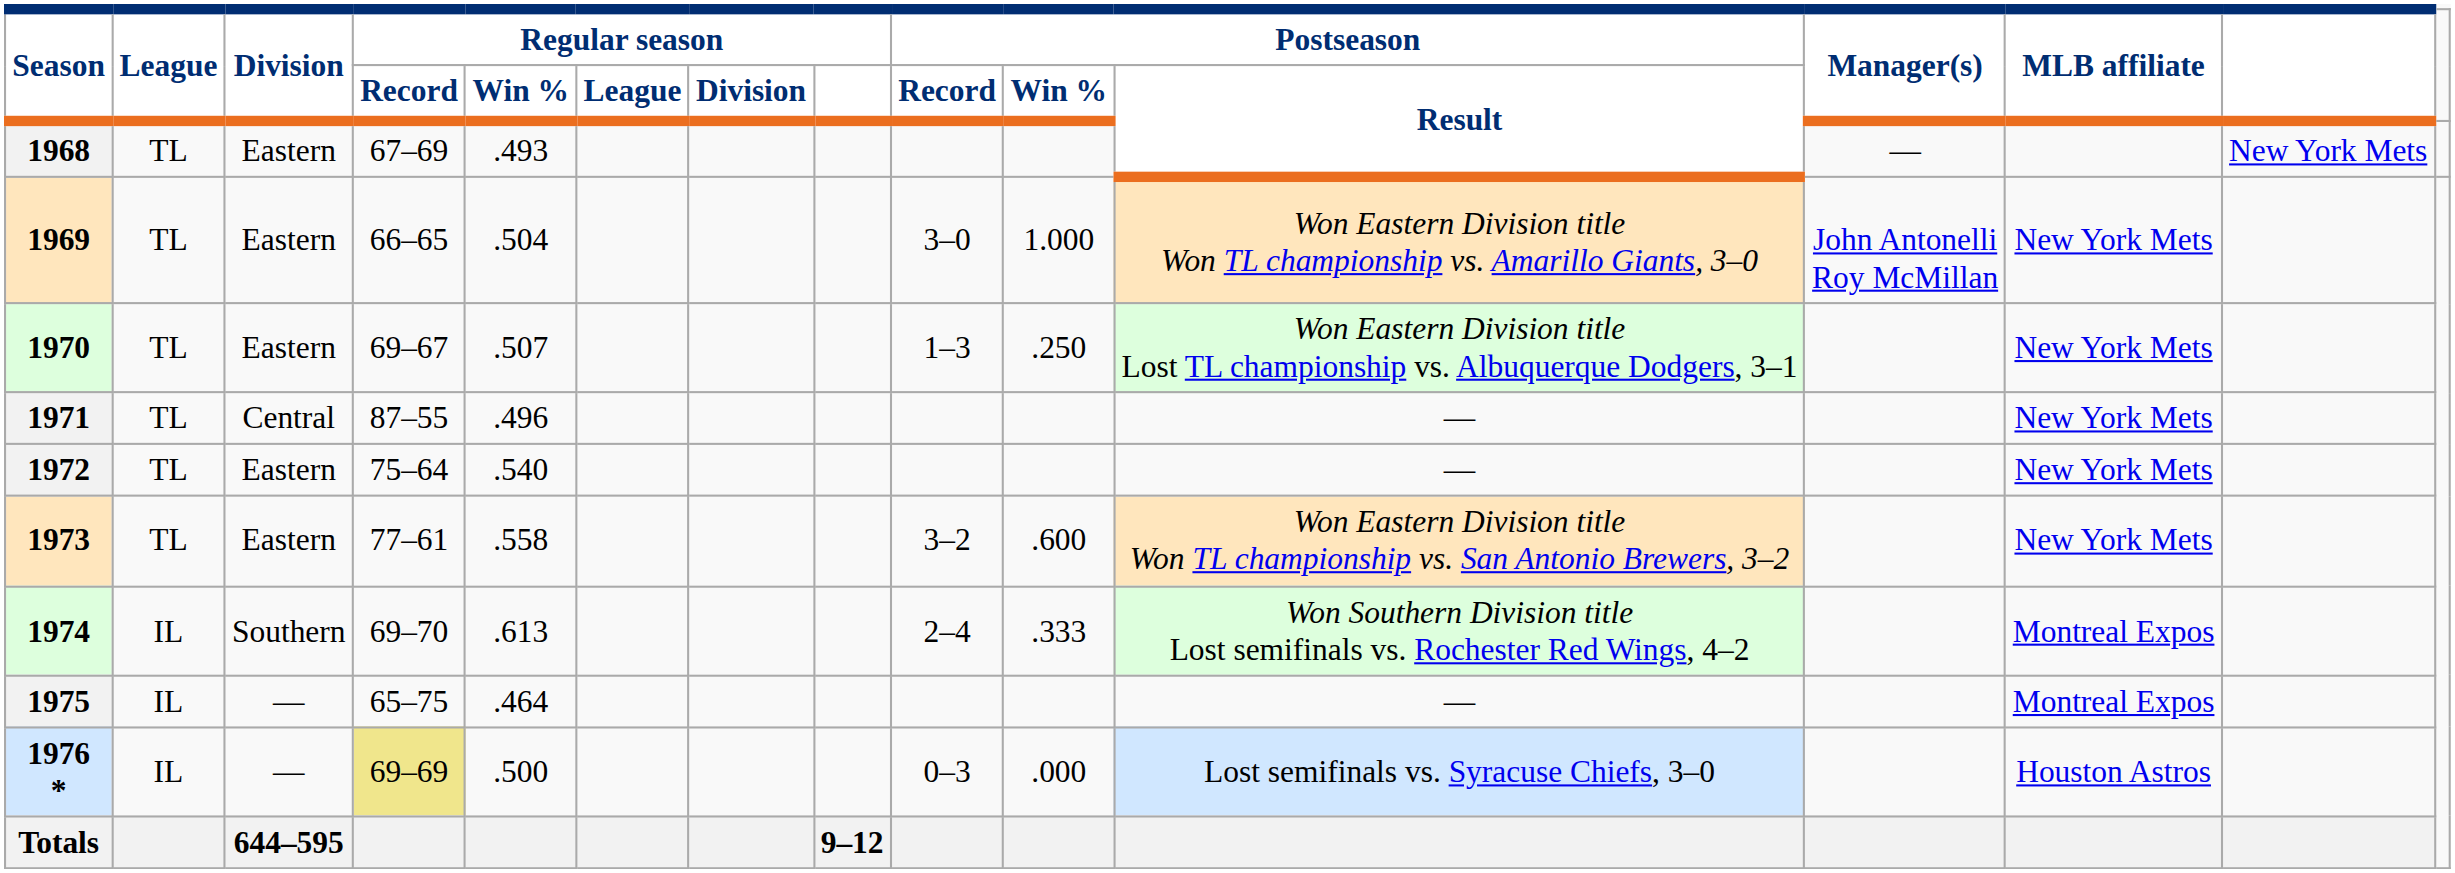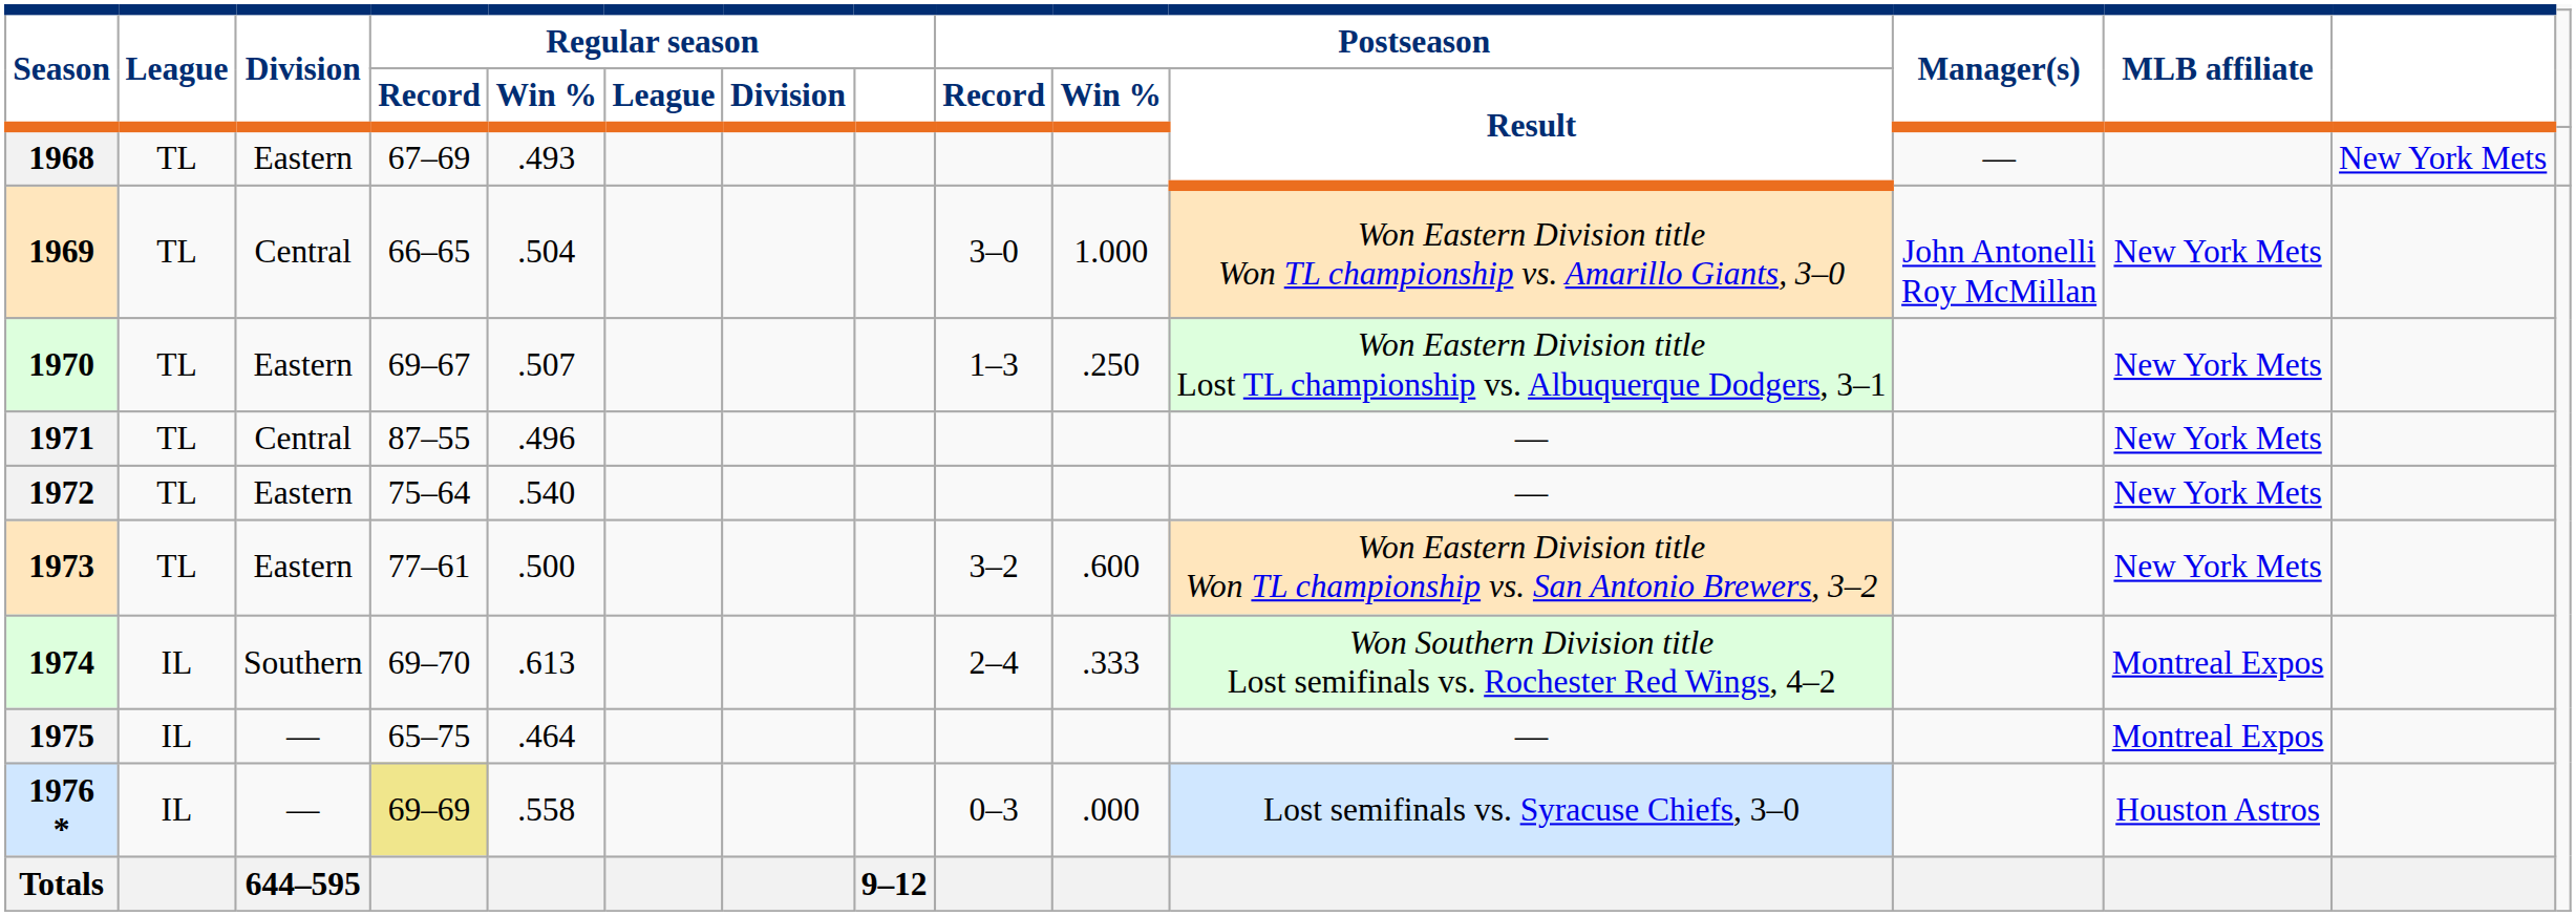1969 | Division: Eastern -> Central
1973 | Regular season / Win %: .558 -> .500
1976 * | Regular season / Win %: .500 -> .558
